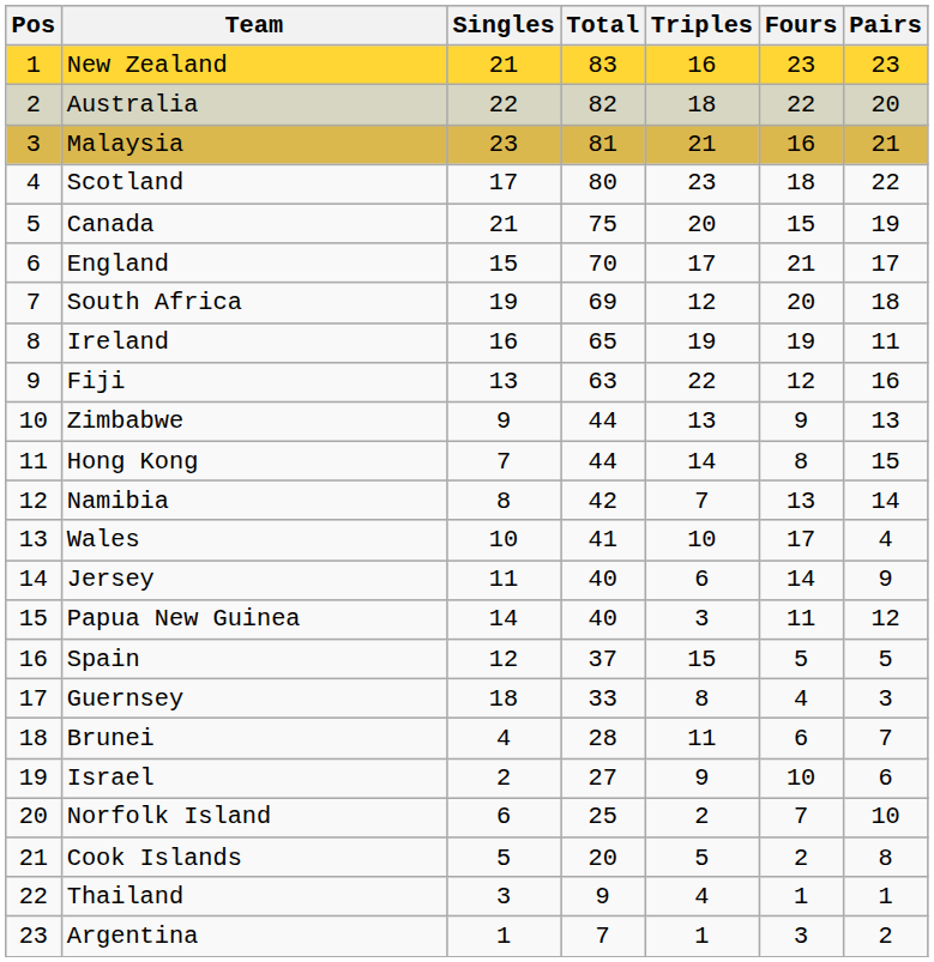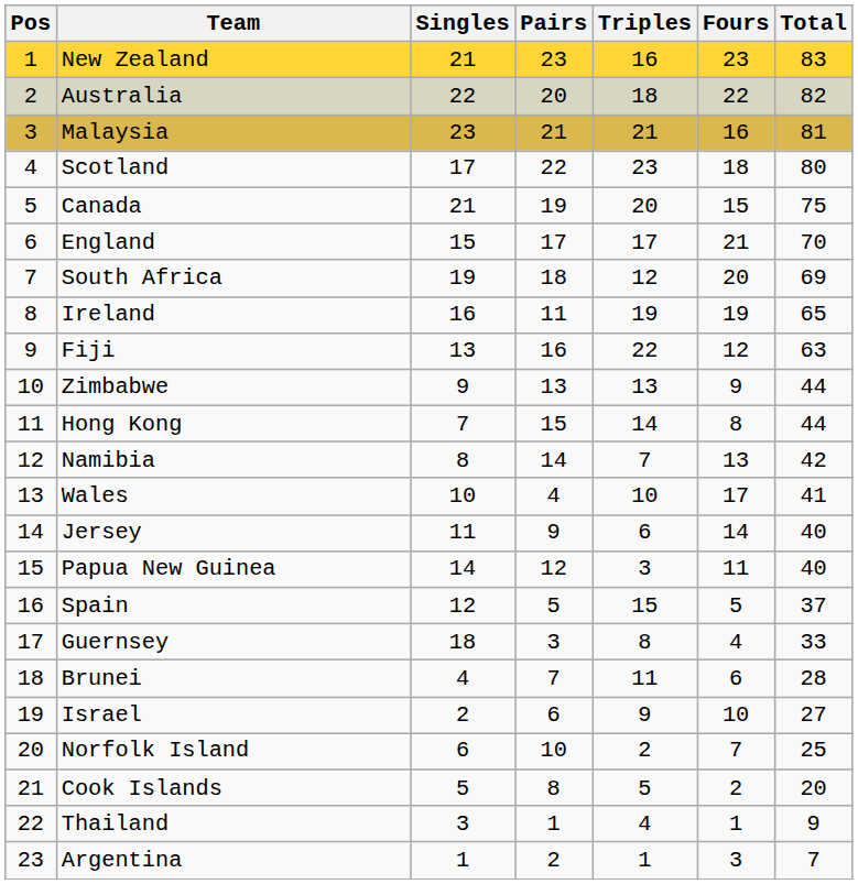columns swapped: Pairs <-> Total
